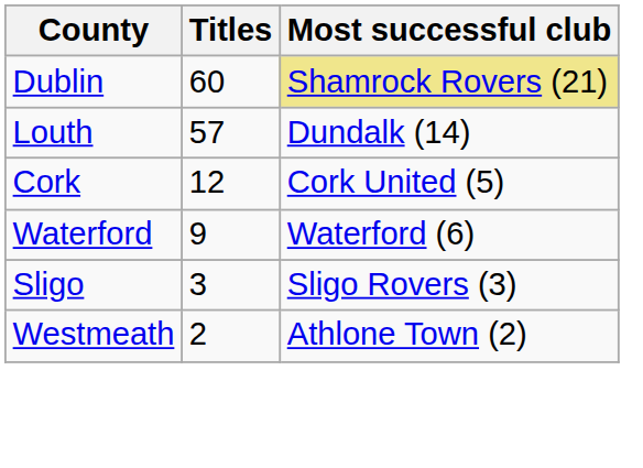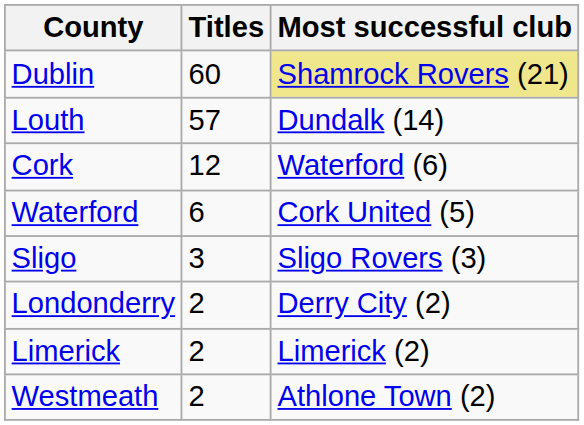Cork | Most successful club: Cork United (5) -> Waterford (6)
Waterford | Titles: 9 -> 6
Waterford | Most successful club: Waterford (6) -> Cork United (5)
+ row: Londonderry | 2 | Derry City (2)
+ row: Limerick | 2 | Limerick (2)
